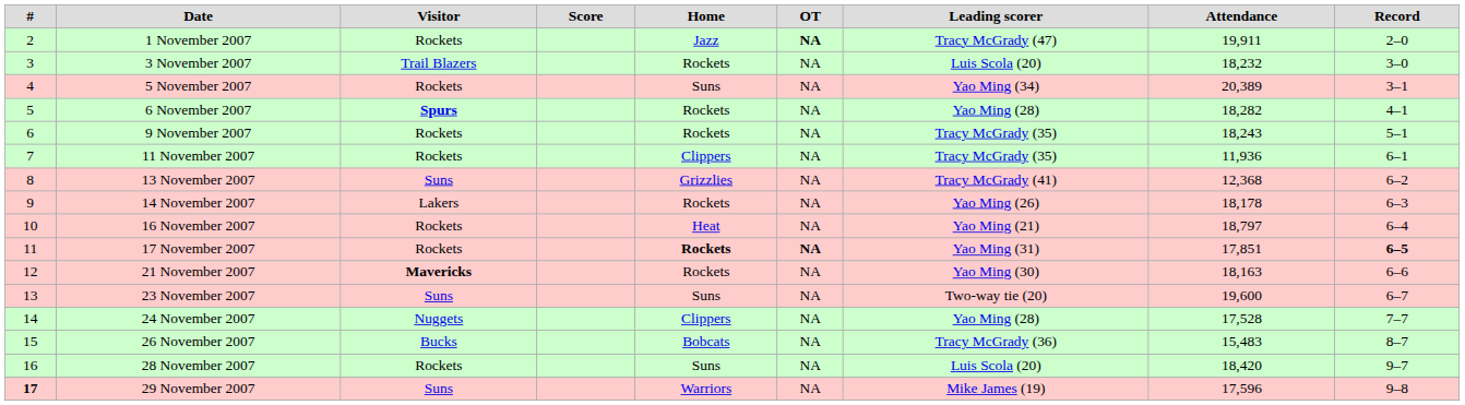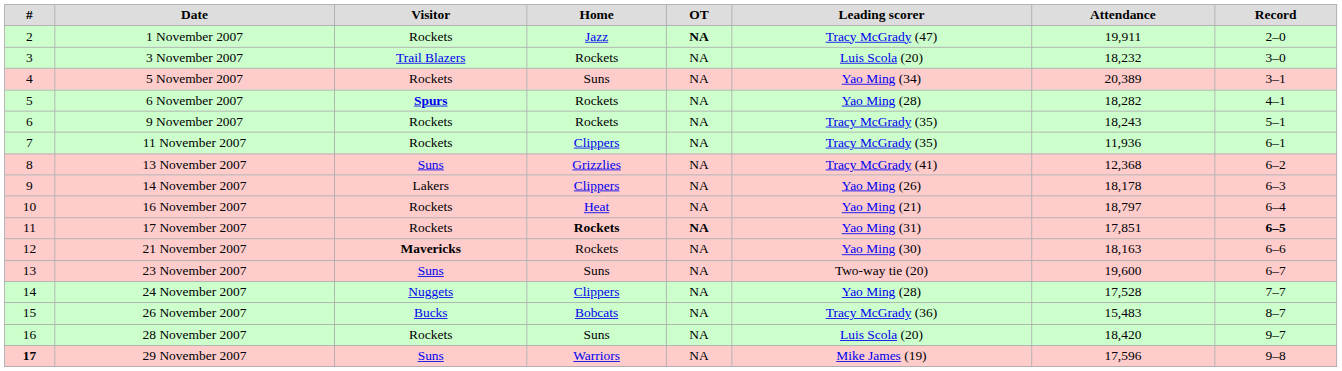- column: Score
14 November 2007 | Home: Rockets -> Clippers
